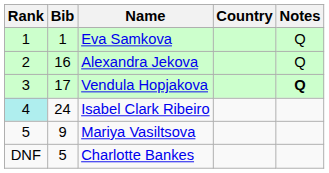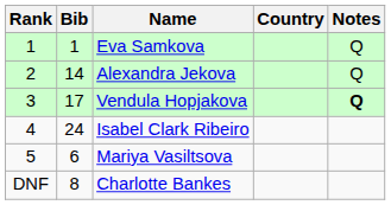Alexandra Jekova | Bib: 16 -> 14
Isabel Clark Ribeiro | Rank: paleturquoise background -> no background
Mariya Vasiltsova | Bib: 9 -> 6
Charlotte Bankes | Bib: 5 -> 8
